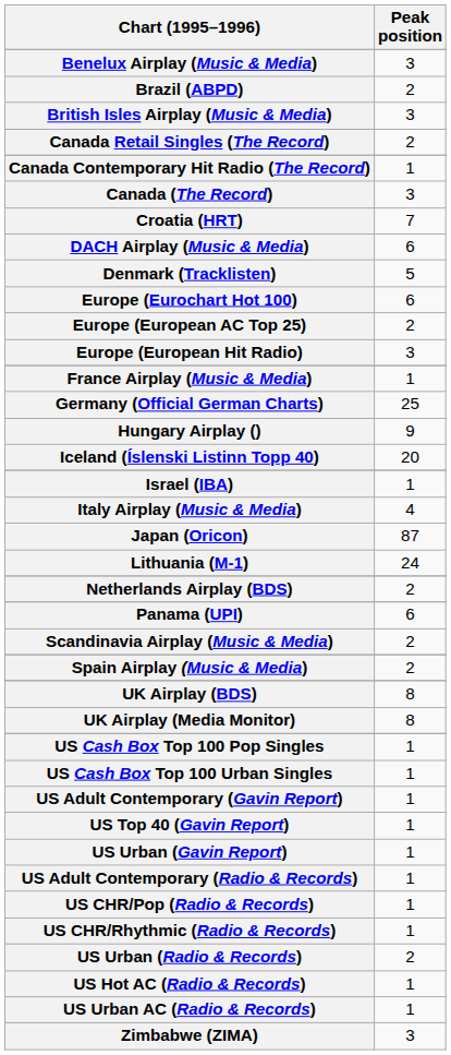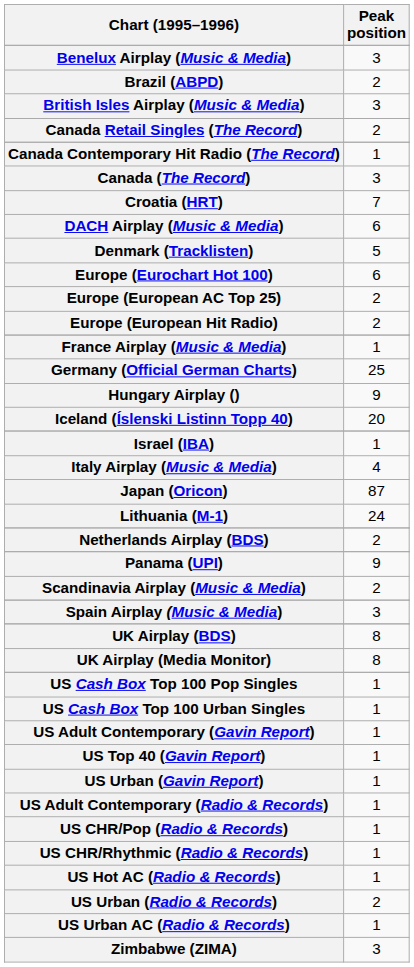Europe (European Hit Radio) | Peak position: 3 -> 2
Panama (UPI) | Peak position: 6 -> 9
Spain Airplay (Music & Media) | Peak position: 2 -> 3
rows swapped: US Hot AC (Radio & Records) <-> US Urban (Radio & Records)
